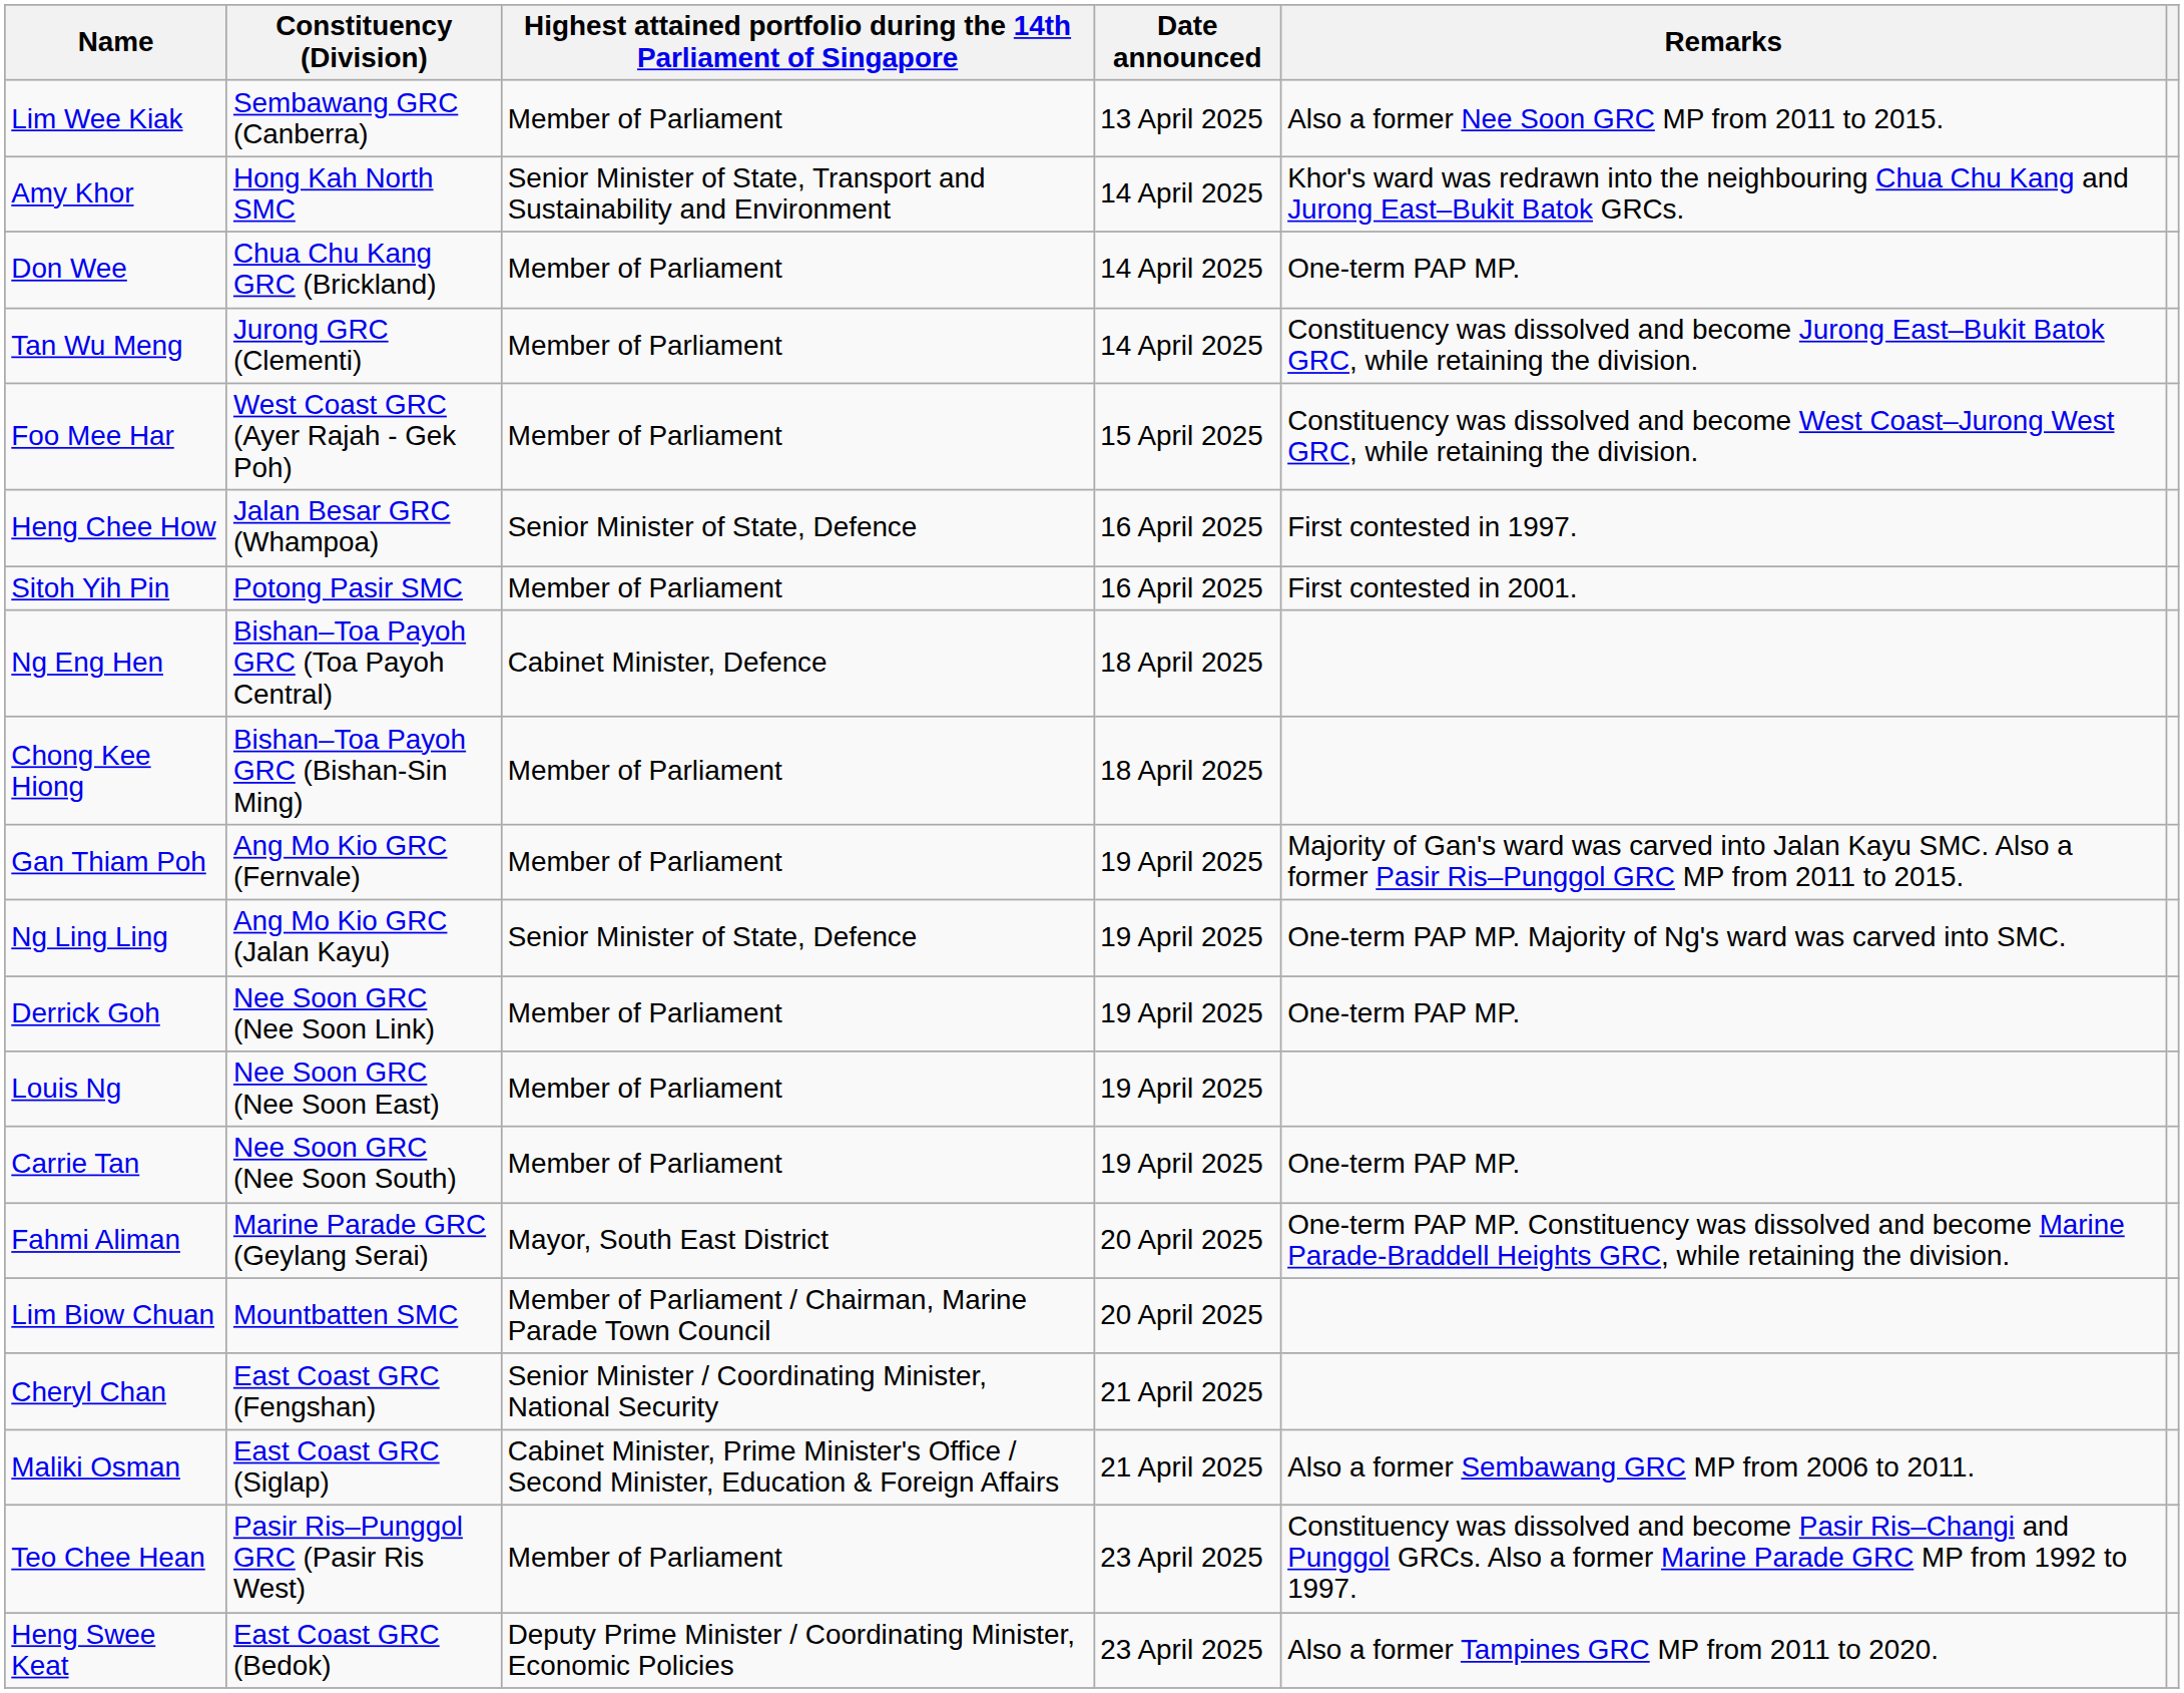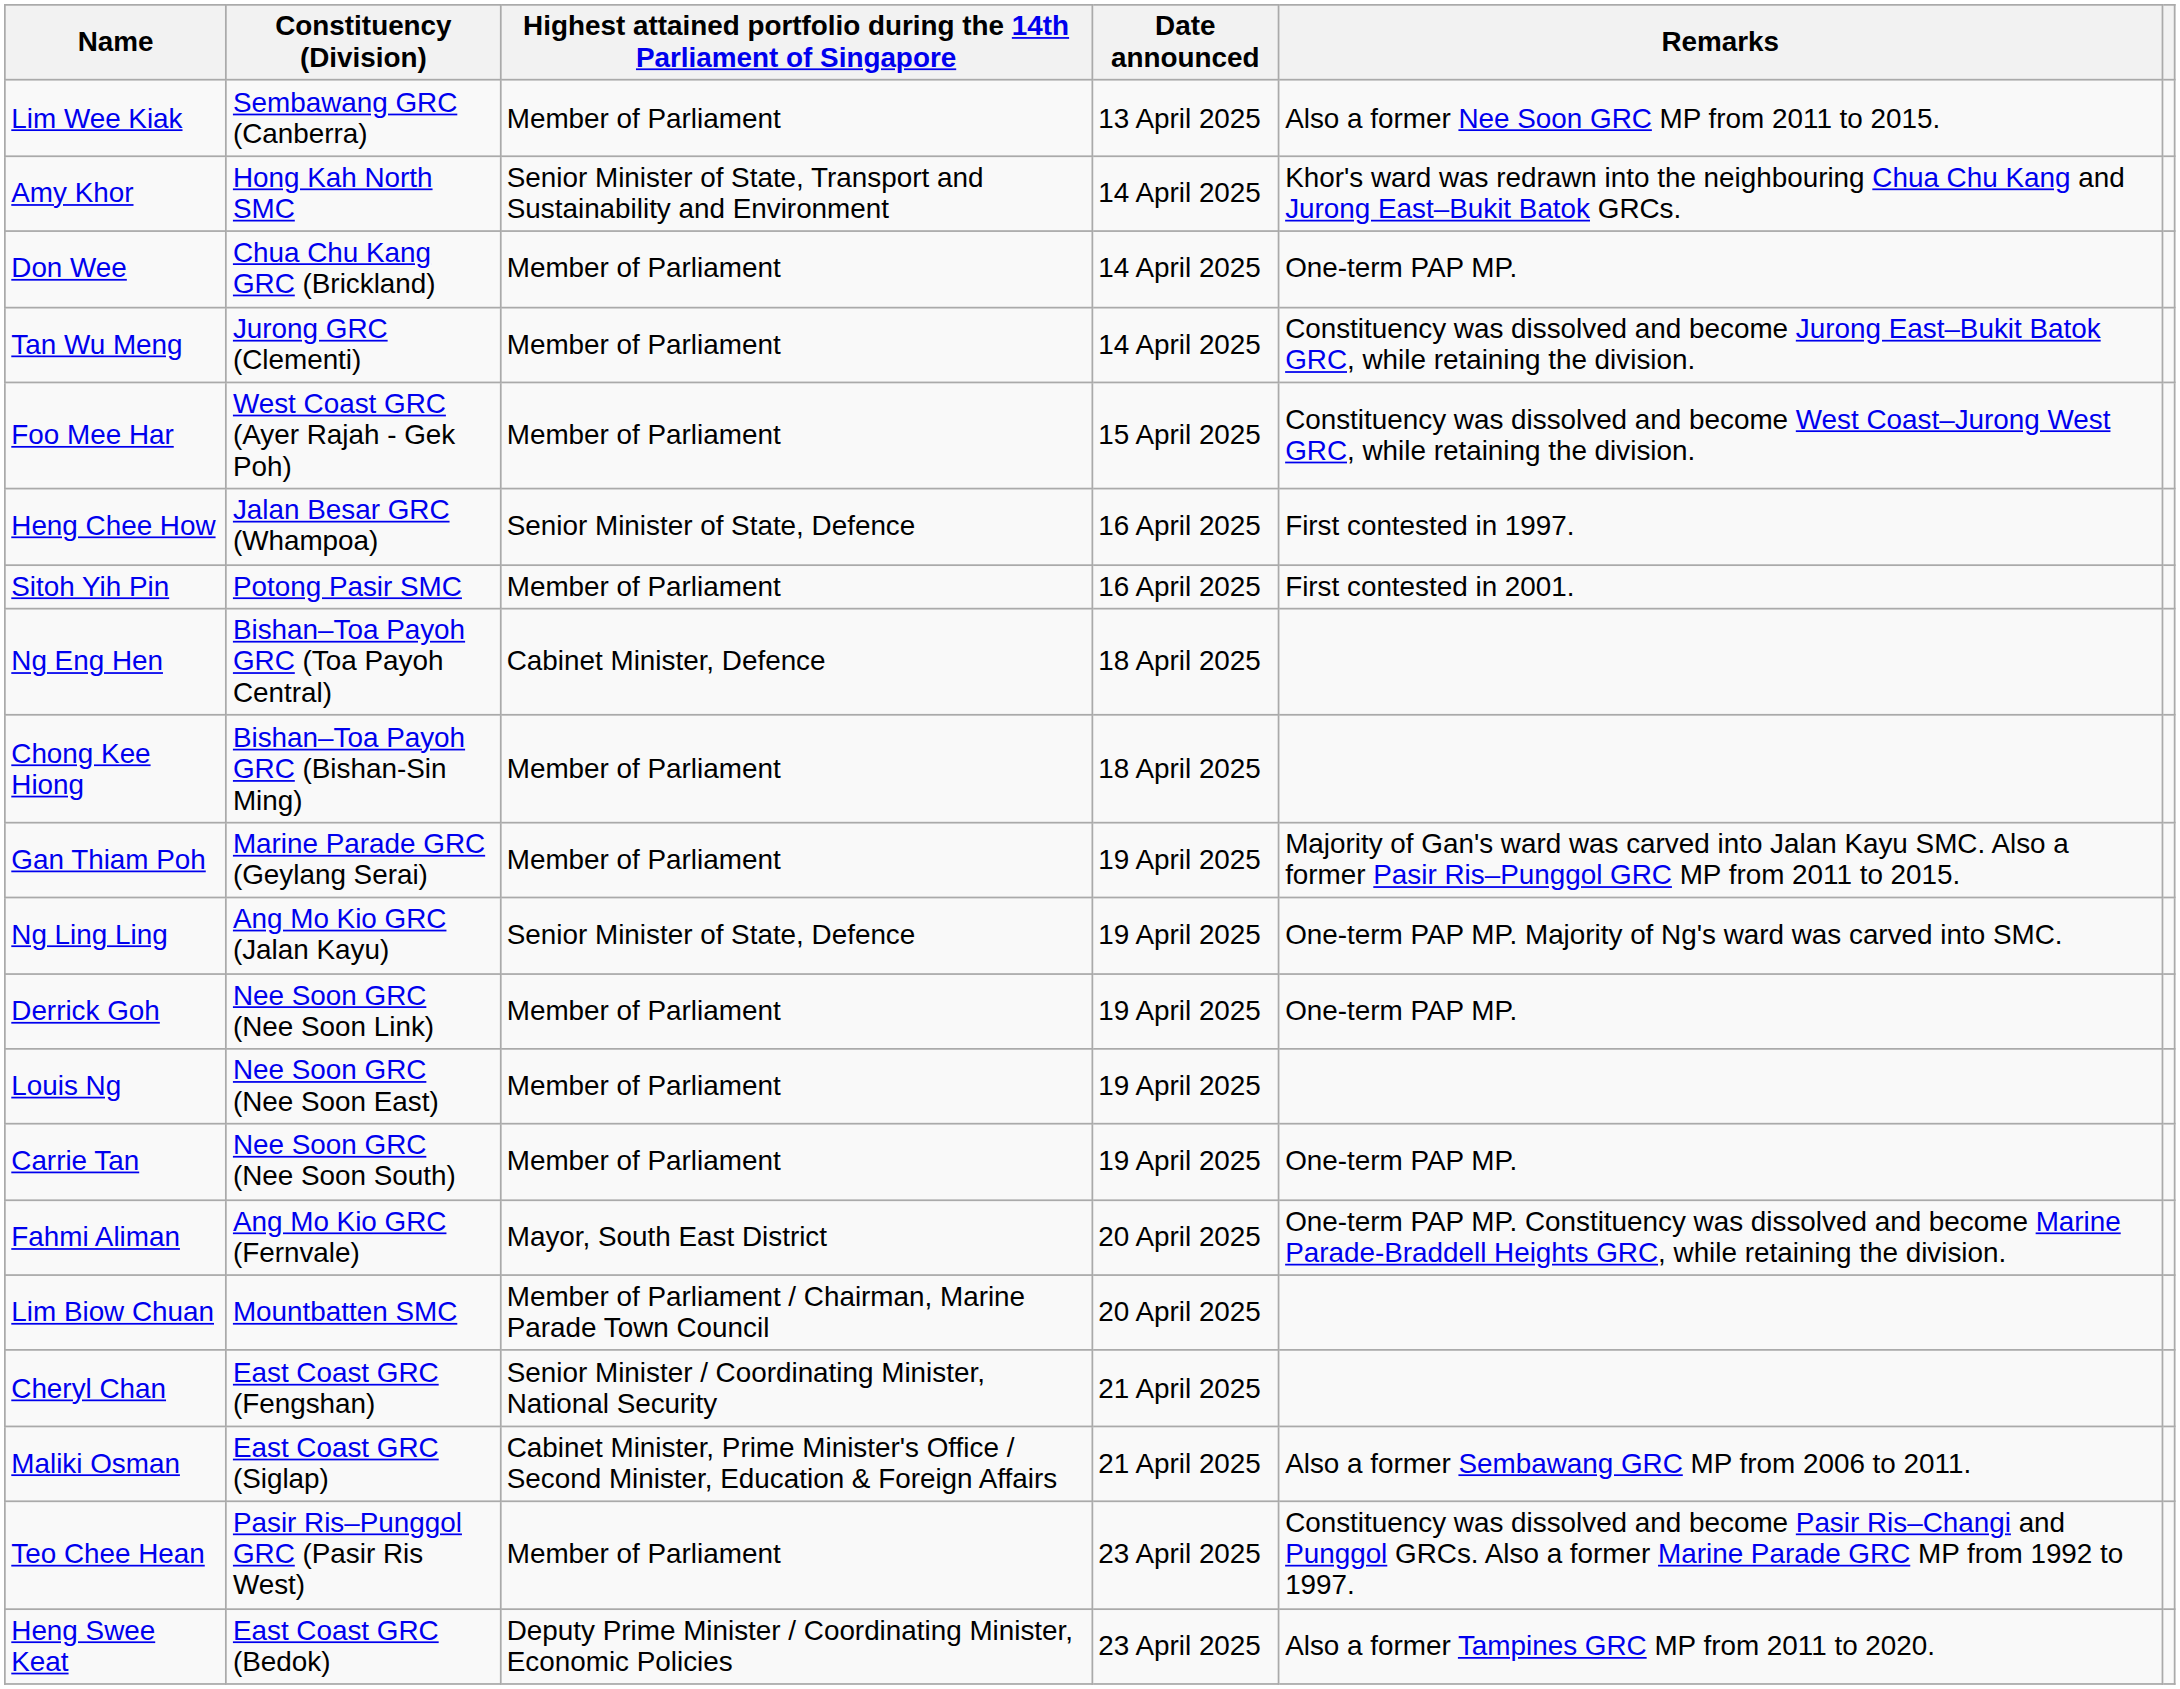Gan Thiam Poh | Constituency (Division): Ang Mo Kio GRC (Fernvale) -> Marine Parade GRC (Geylang Serai)
Fahmi Aliman | Constituency (Division): Marine Parade GRC (Geylang Serai) -> Ang Mo Kio GRC (Fernvale)
